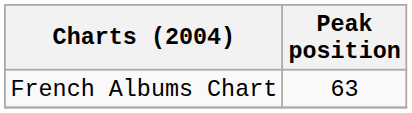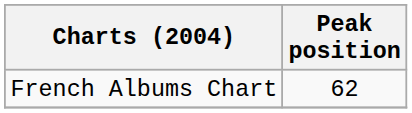French Albums Chart | Peak position: 63 -> 62
